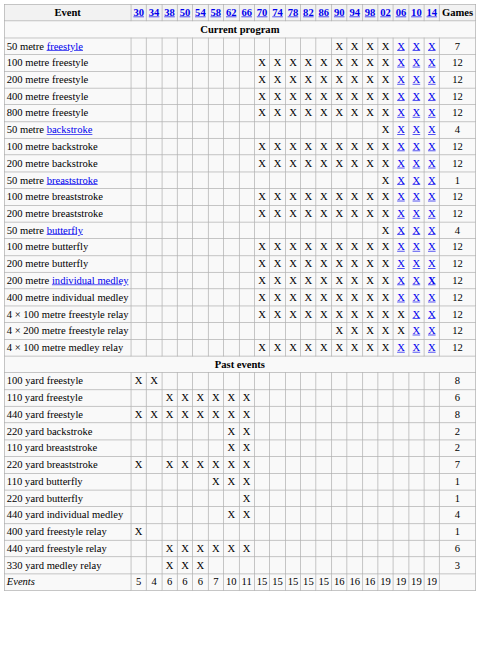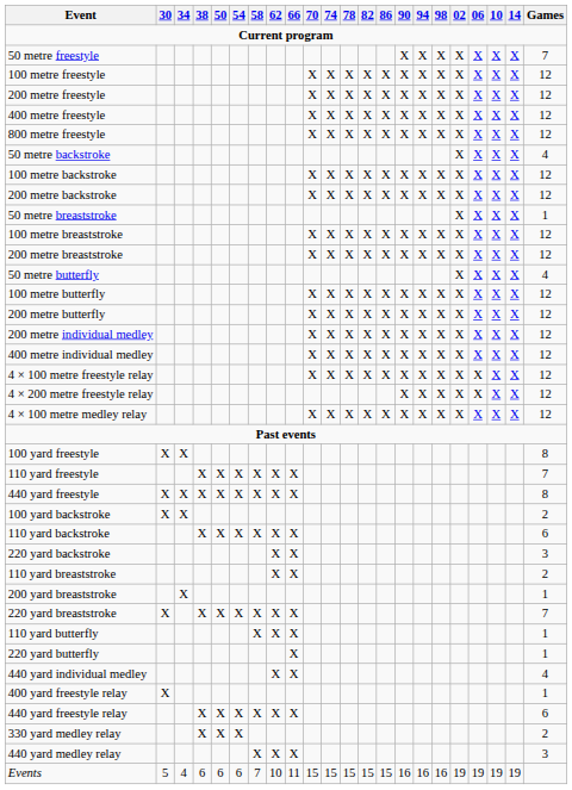200 metre individual medley | 14: bold -> normal
110 yard freestyle | Games: 6 -> 7
+ row: 100 yard backstroke | X | X | 2
+ row: 110 yard backstroke | X | X | X | X | X | X | 6
220 yard backstroke | Games: 2 -> 3
+ row: 200 yard breaststroke | X | 1
330 yard medley relay | Games: 3 -> 2
+ row: 440 yard medley relay | X | X | X | 3
